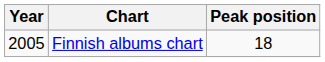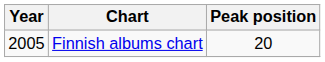Finnish albums chart | Peak position: 18 -> 20
